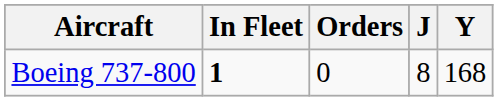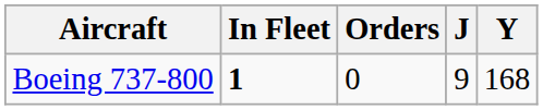Boeing 737-800 | J: 8 -> 9
